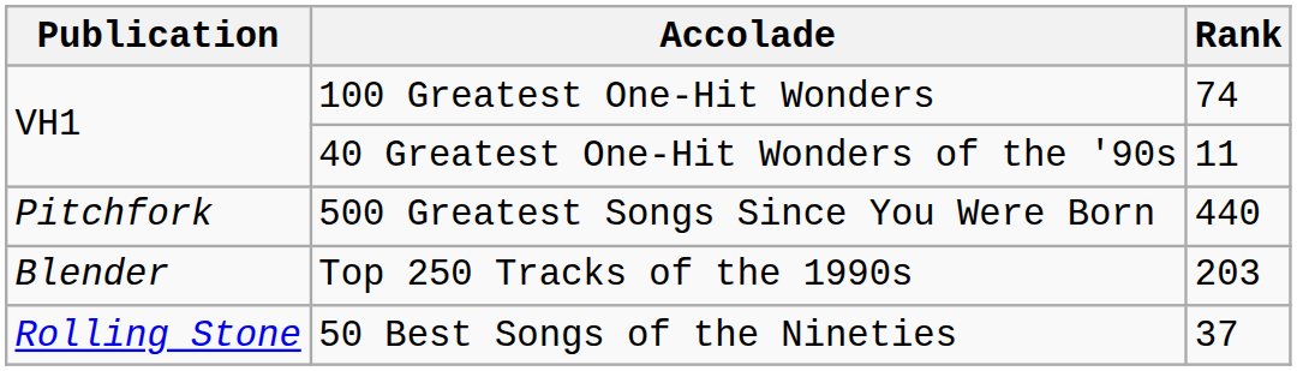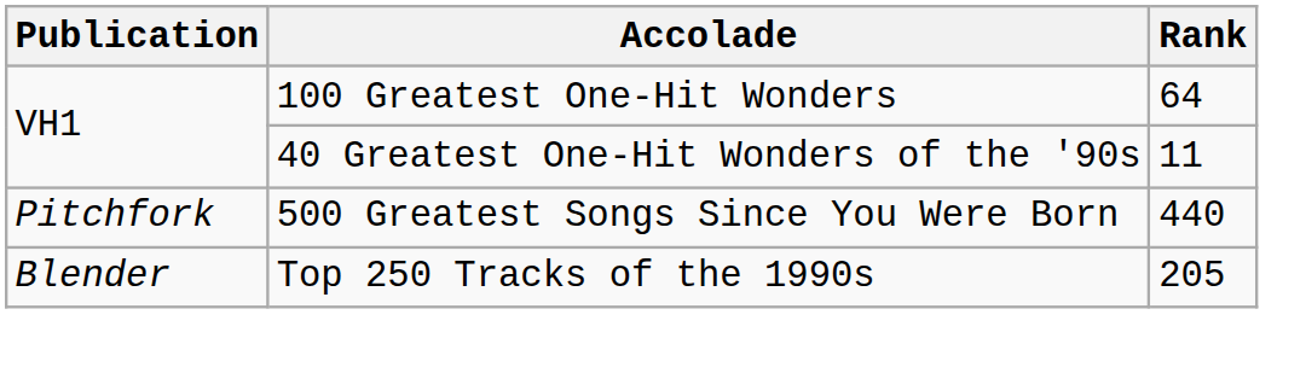100 Greatest One-Hit Wonders | Rank: 74 -> 64
Top 250 Tracks of the 1990s | Rank: 203 -> 205
- row: Rolling Stone | 50 Best Songs of the Nineties | 37
